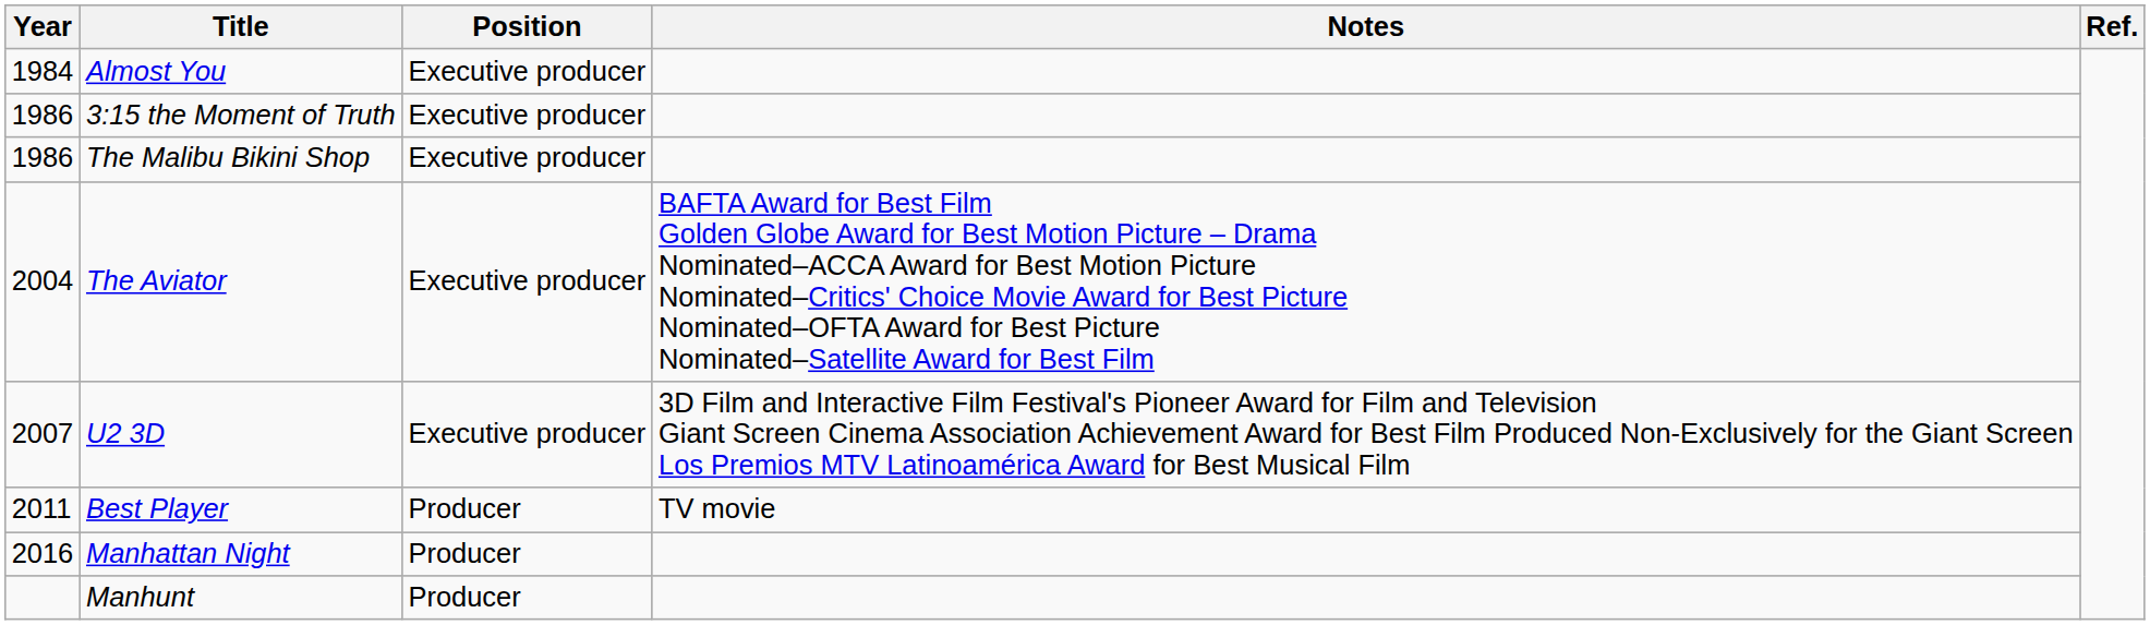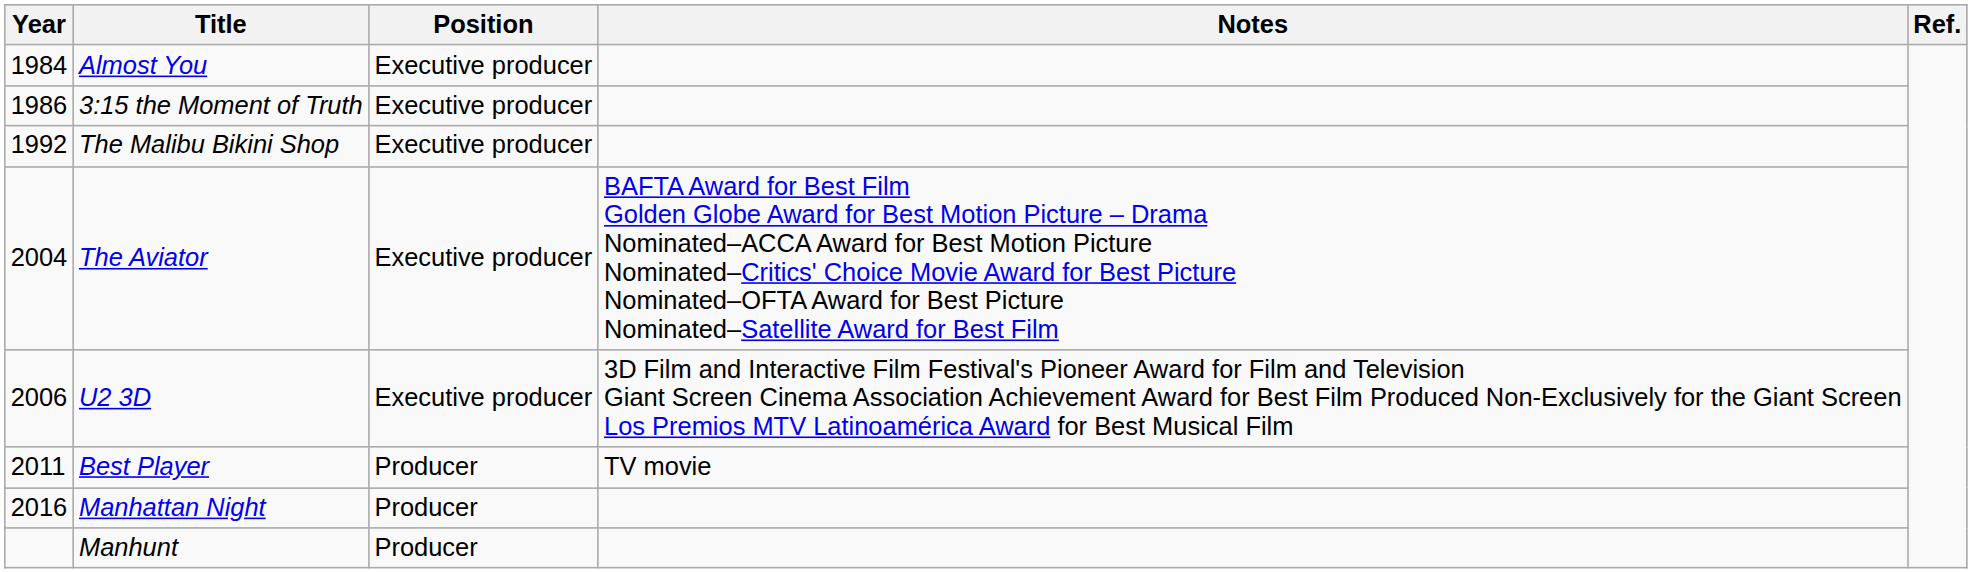The Malibu Bikini Shop | Year: 1986 -> 1992
U2 3D | Year: 2007 -> 2006
